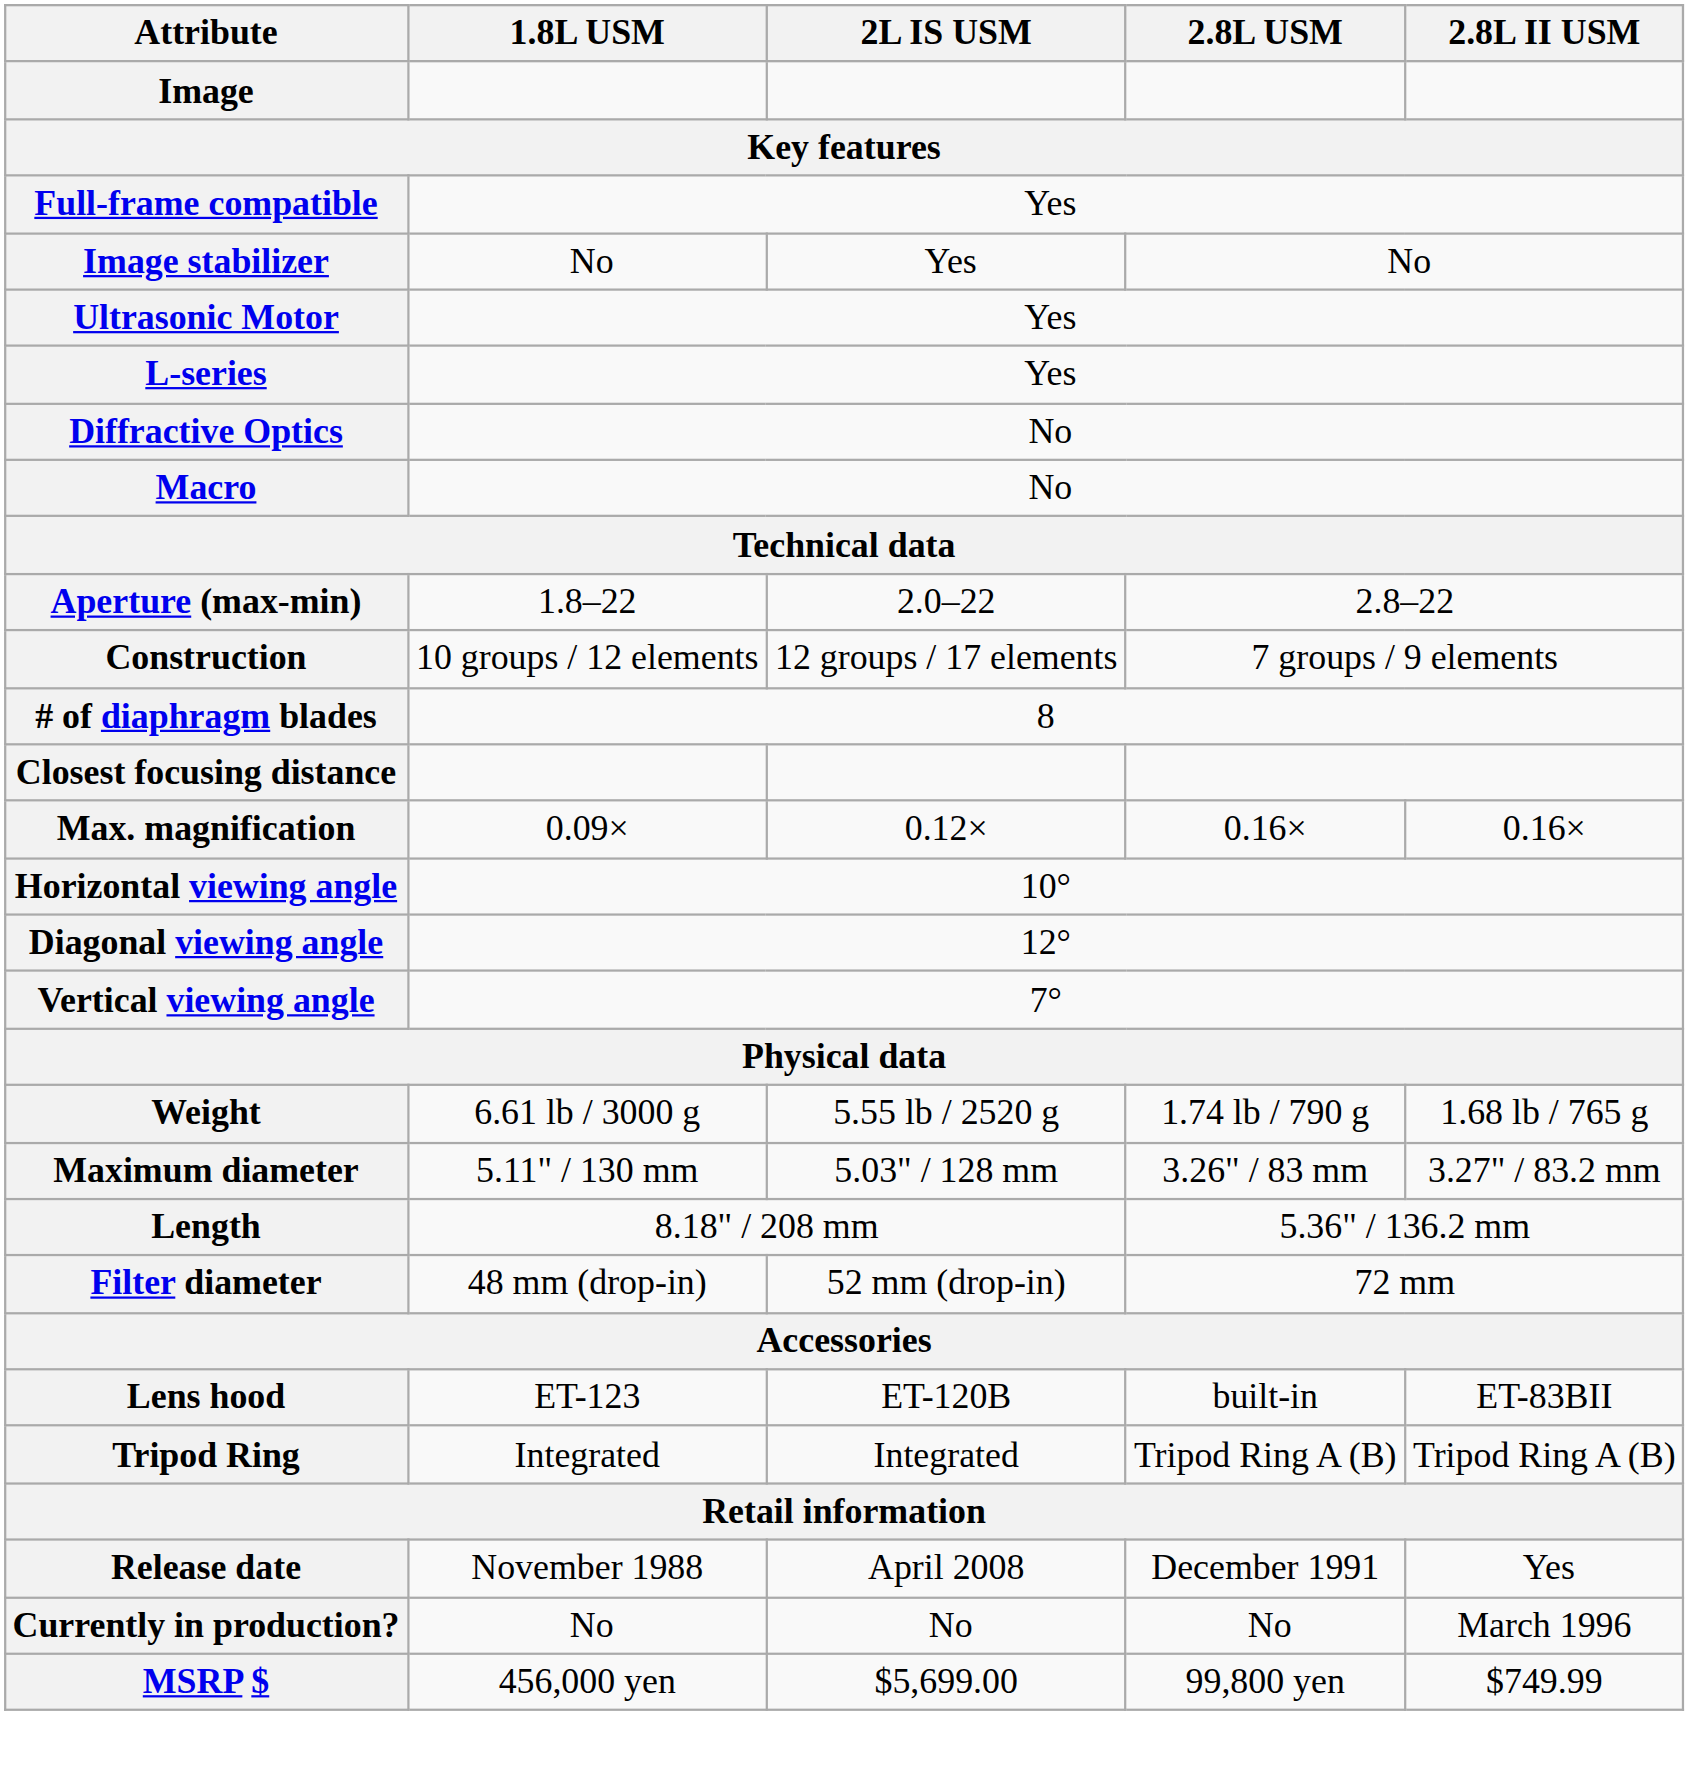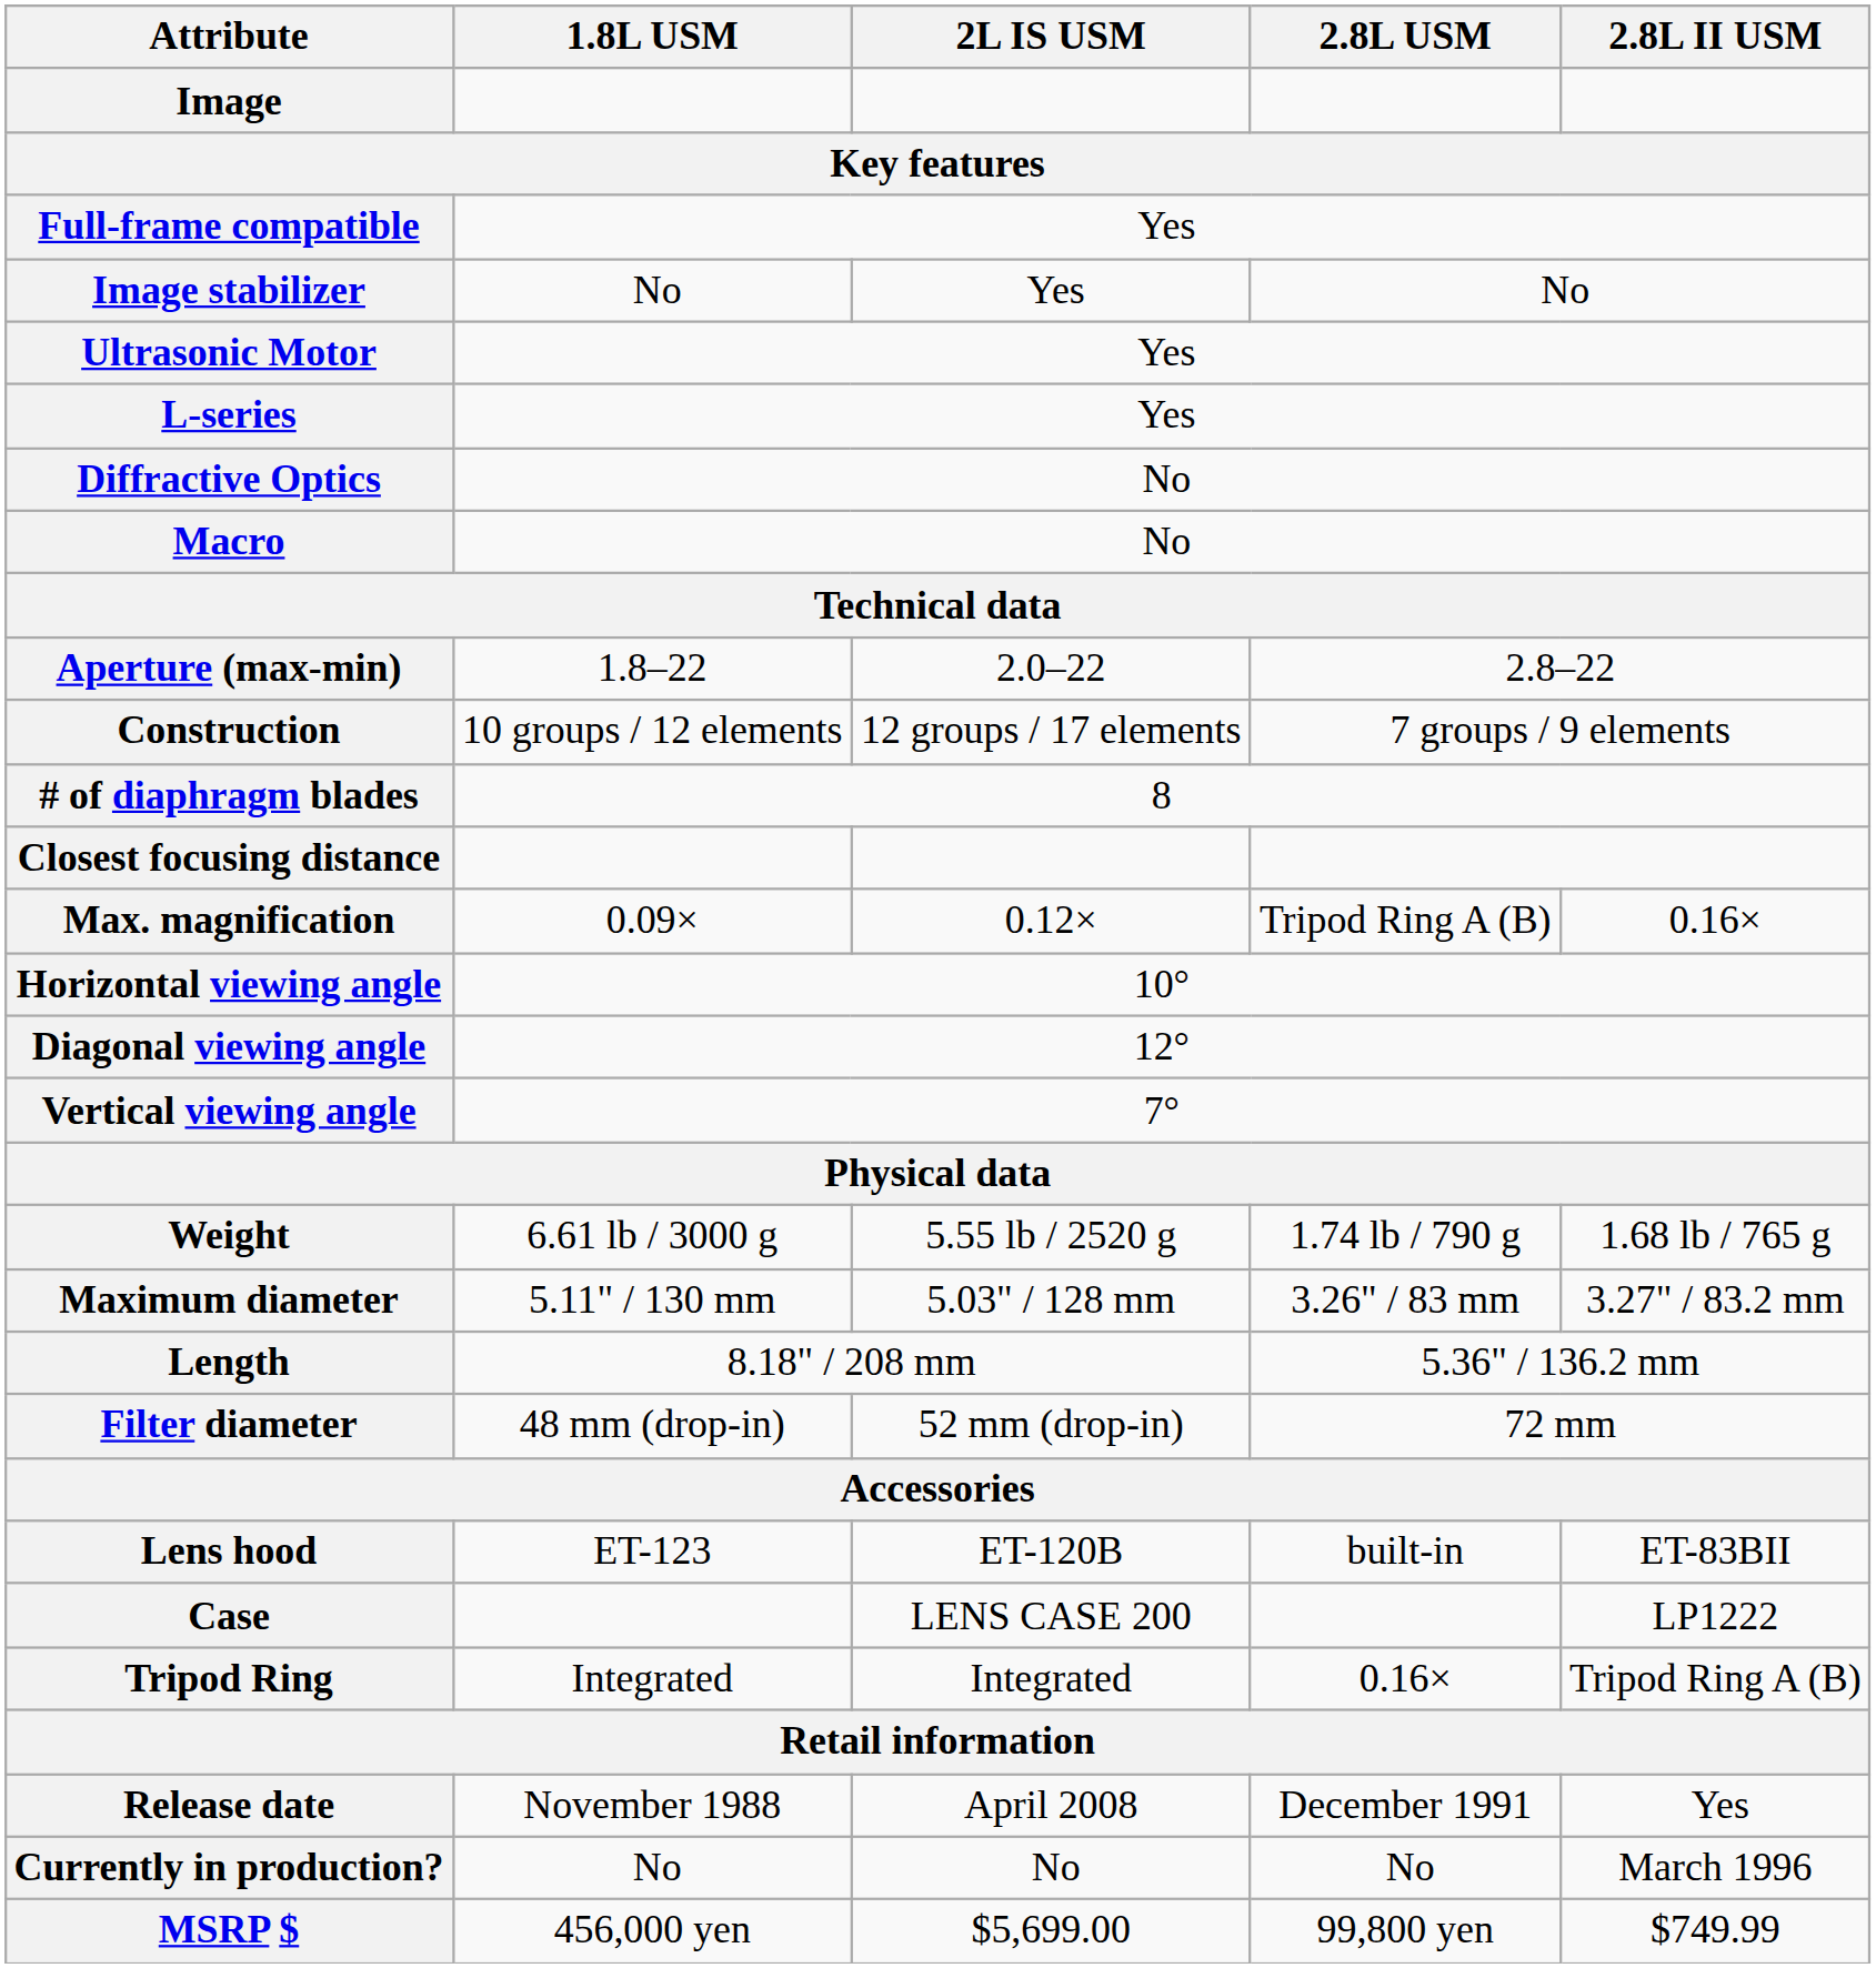Max. magnification | 2.8L USM: 0.16× -> Tripod Ring A (B)
+ row: Case | LENS CASE 200 | LP1222
Tripod Ring | 2.8L USM: Tripod Ring A (B) -> 0.16×
